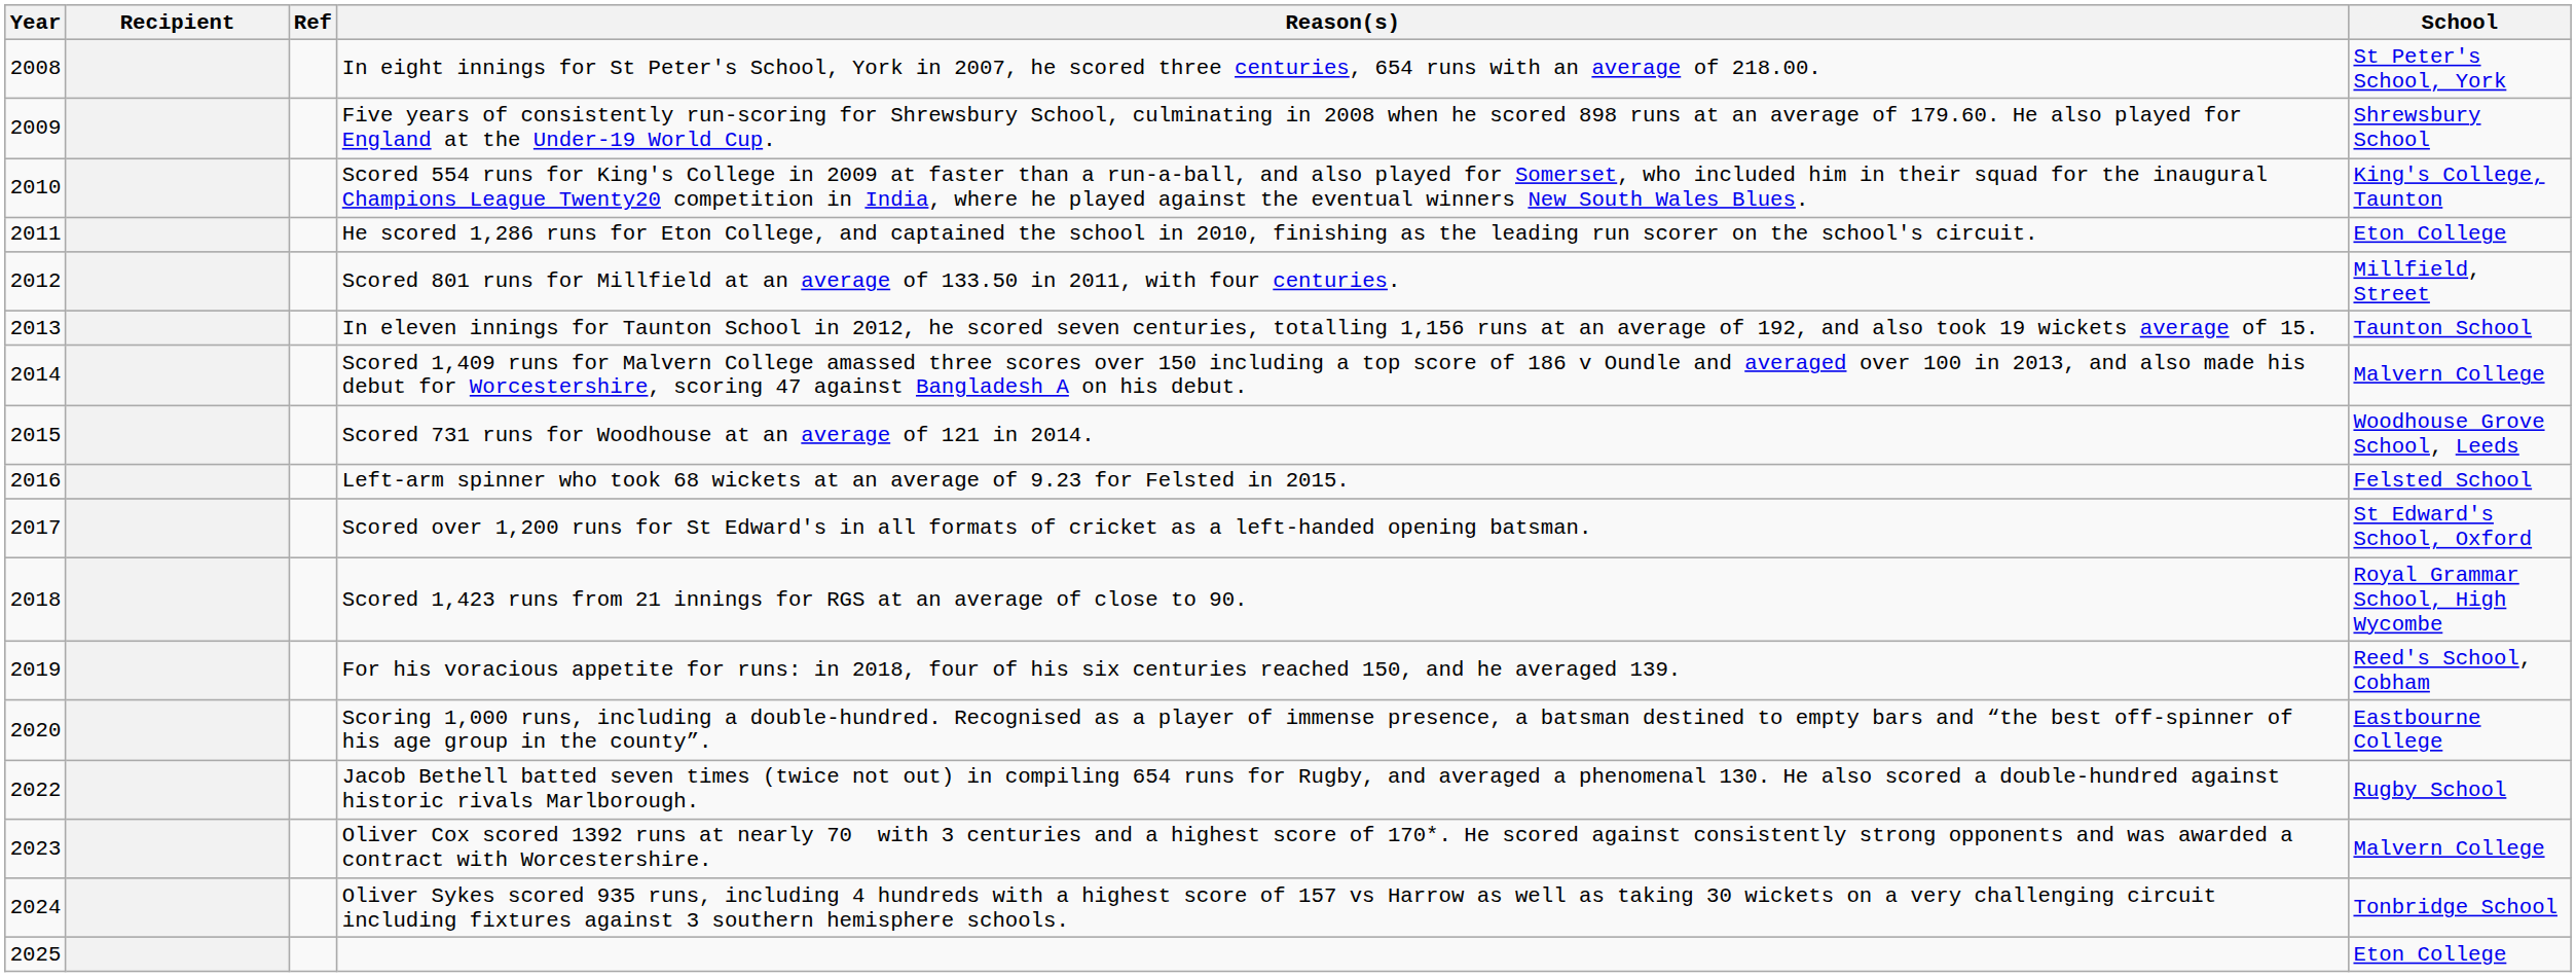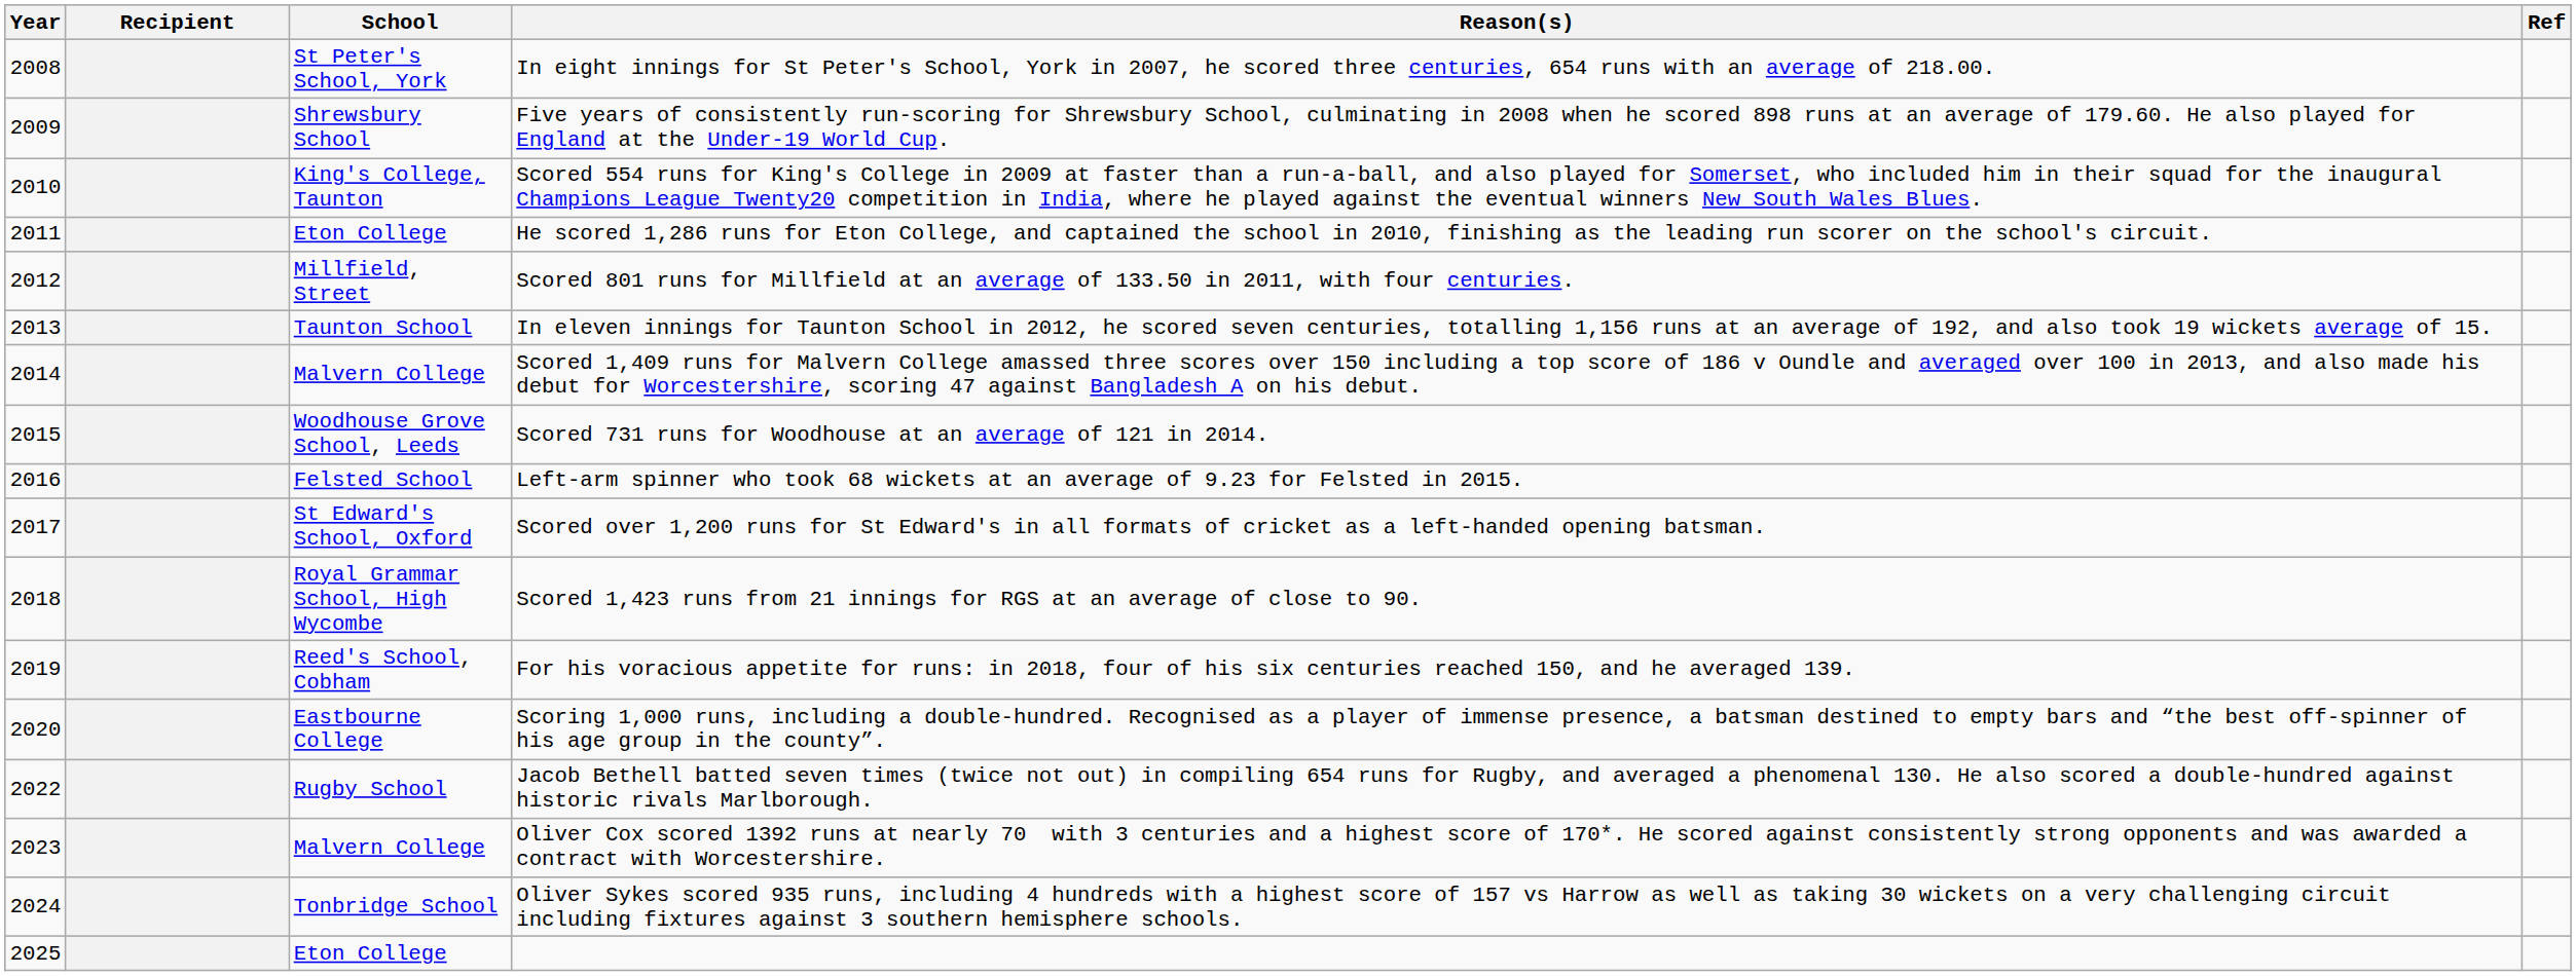columns swapped: School <-> Ref
